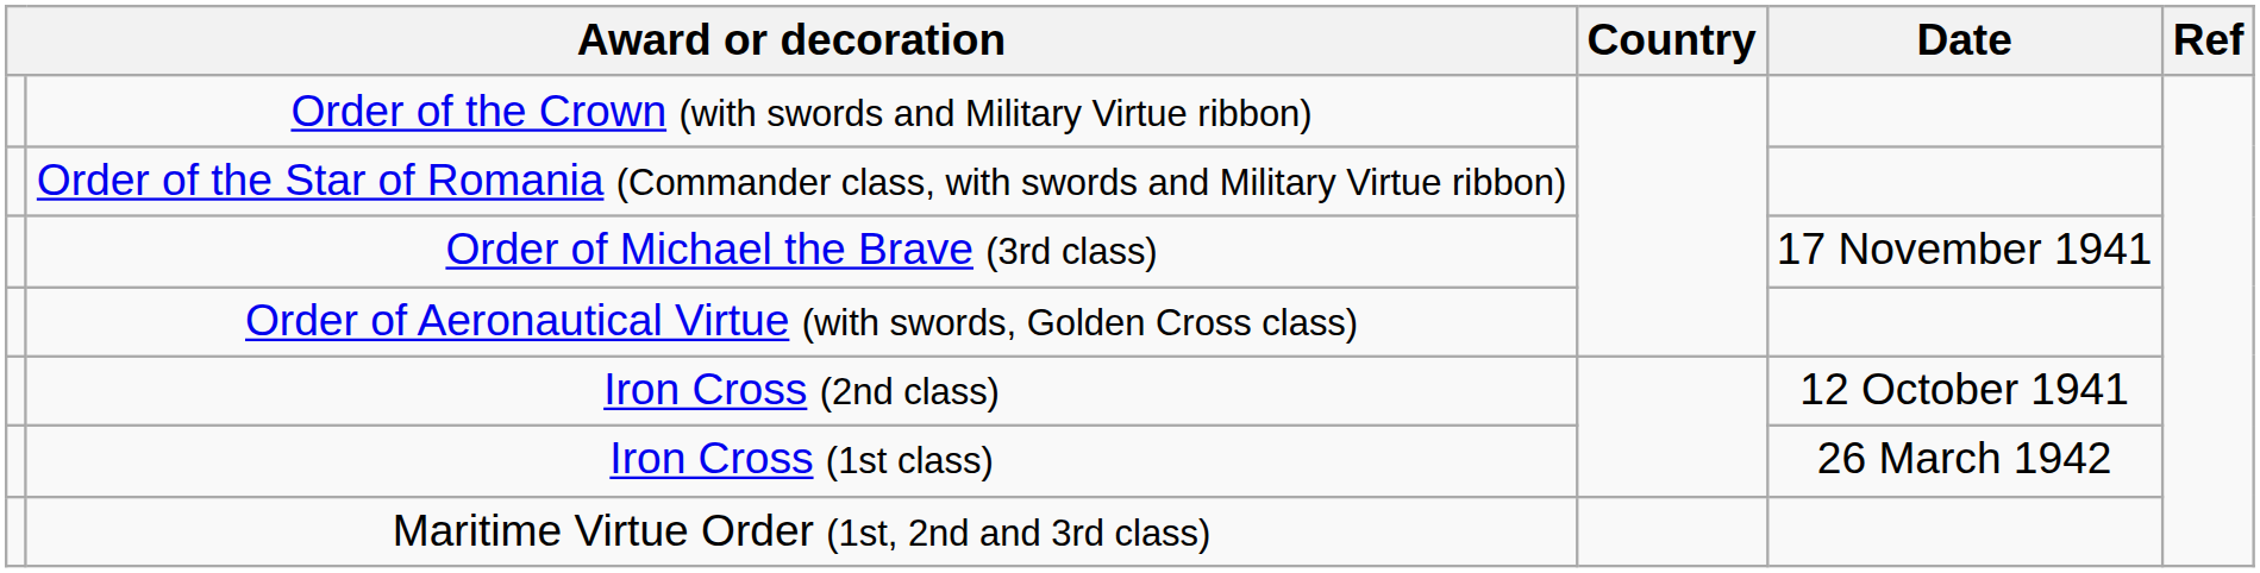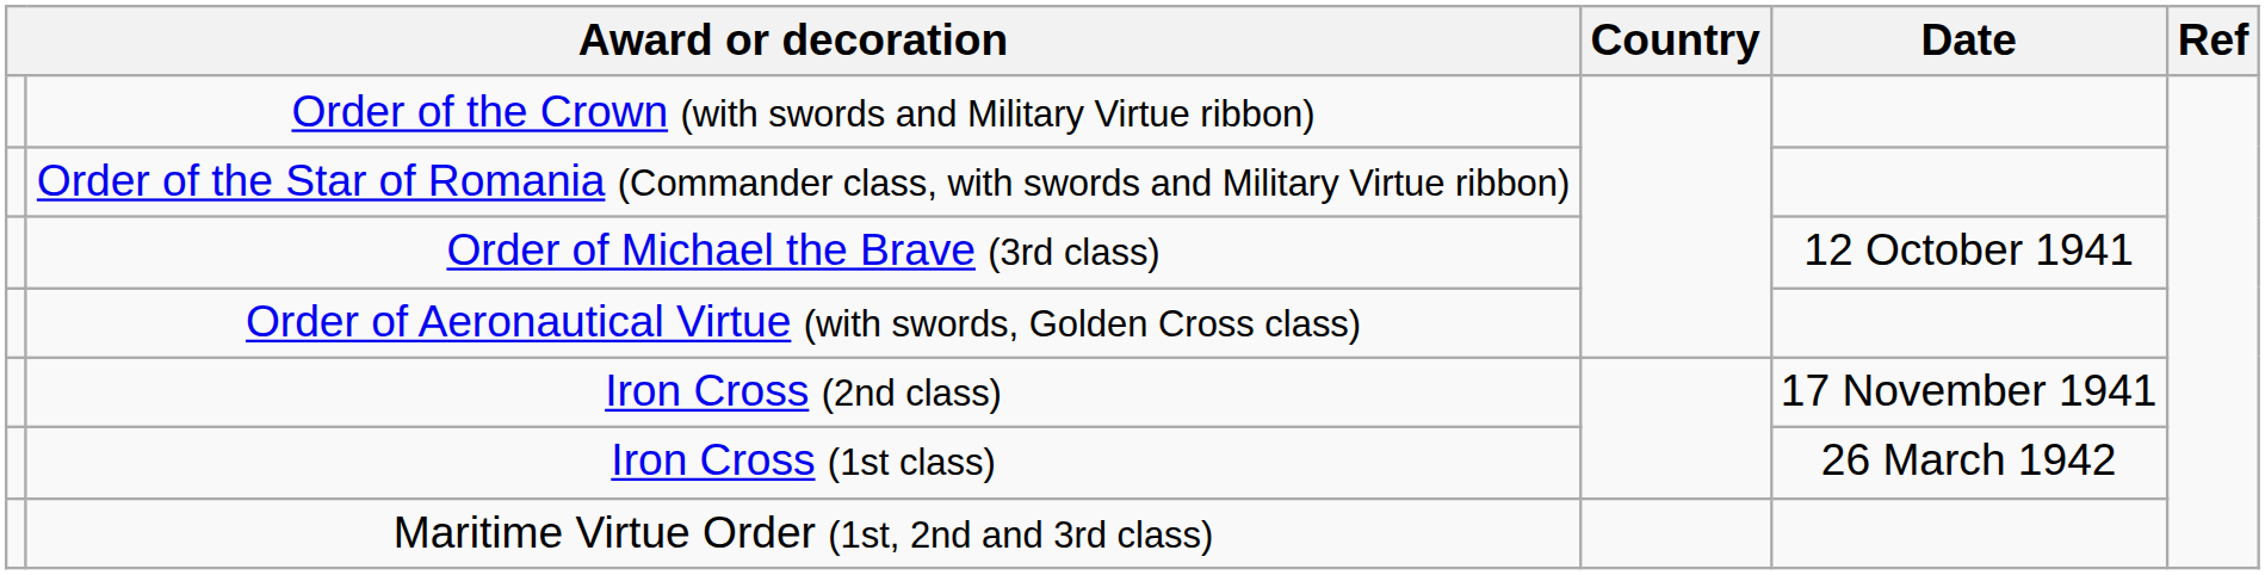Order of Michael the Brave (3rd class) | Date: 17 November 1941 -> 12 October 1941
Iron Cross (2nd class) | Date: 12 October 1941 -> 17 November 1941
